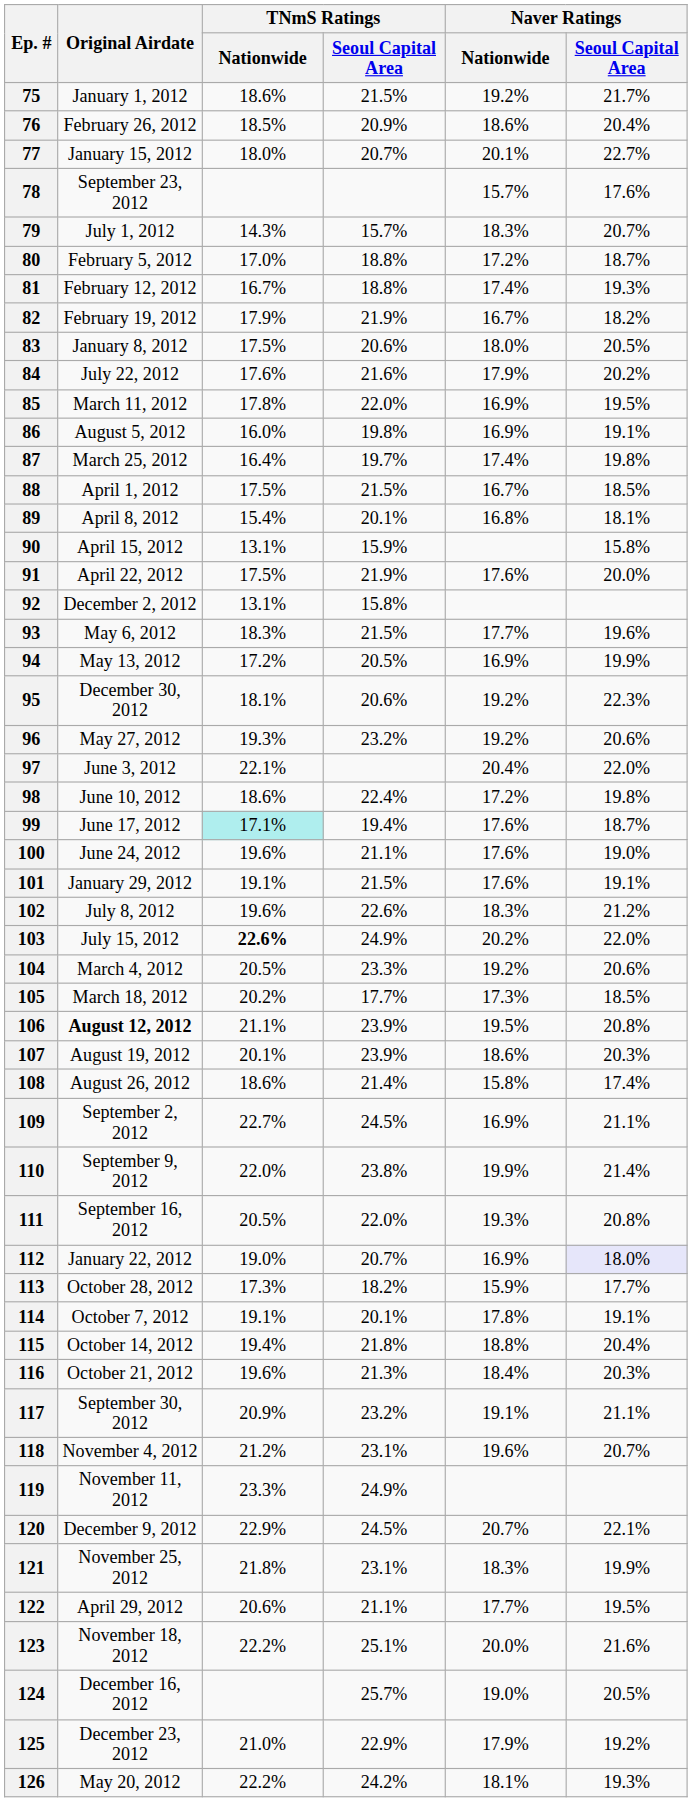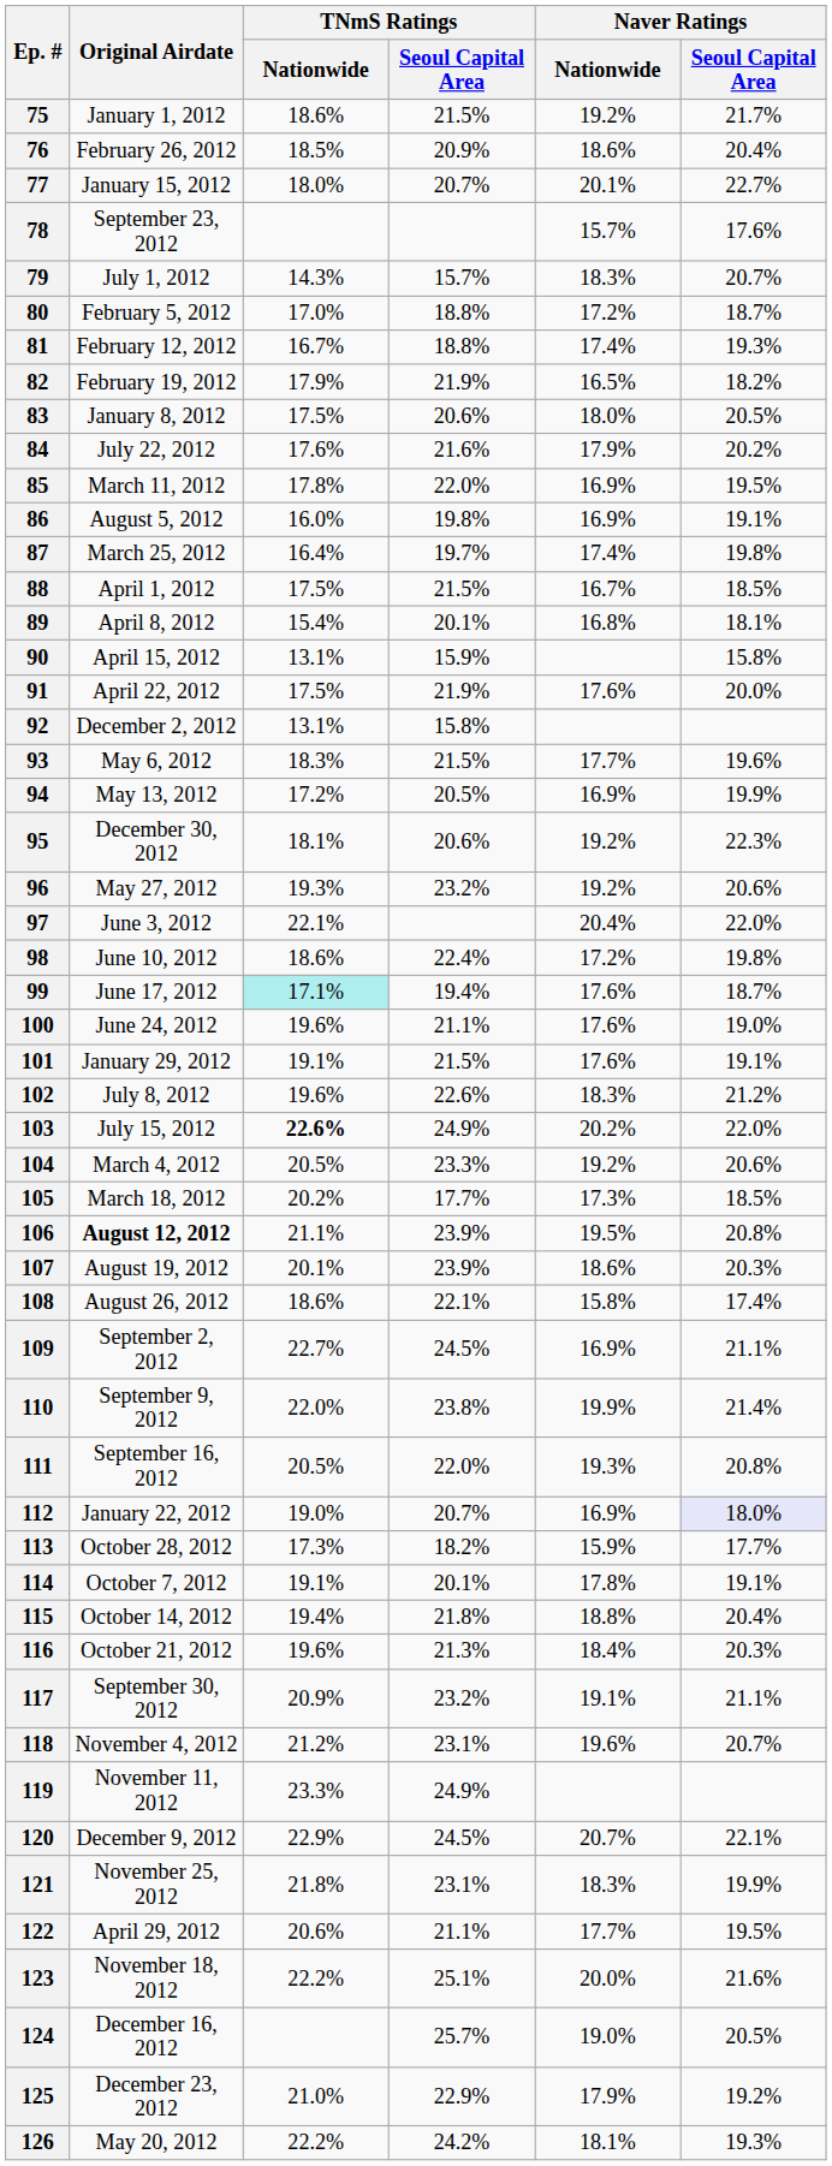82 | Naver Ratings / Nationwide: 16.7% -> 16.5%
108 | TNmS Ratings / Seoul Capital Area: 21.4% -> 22.1%
